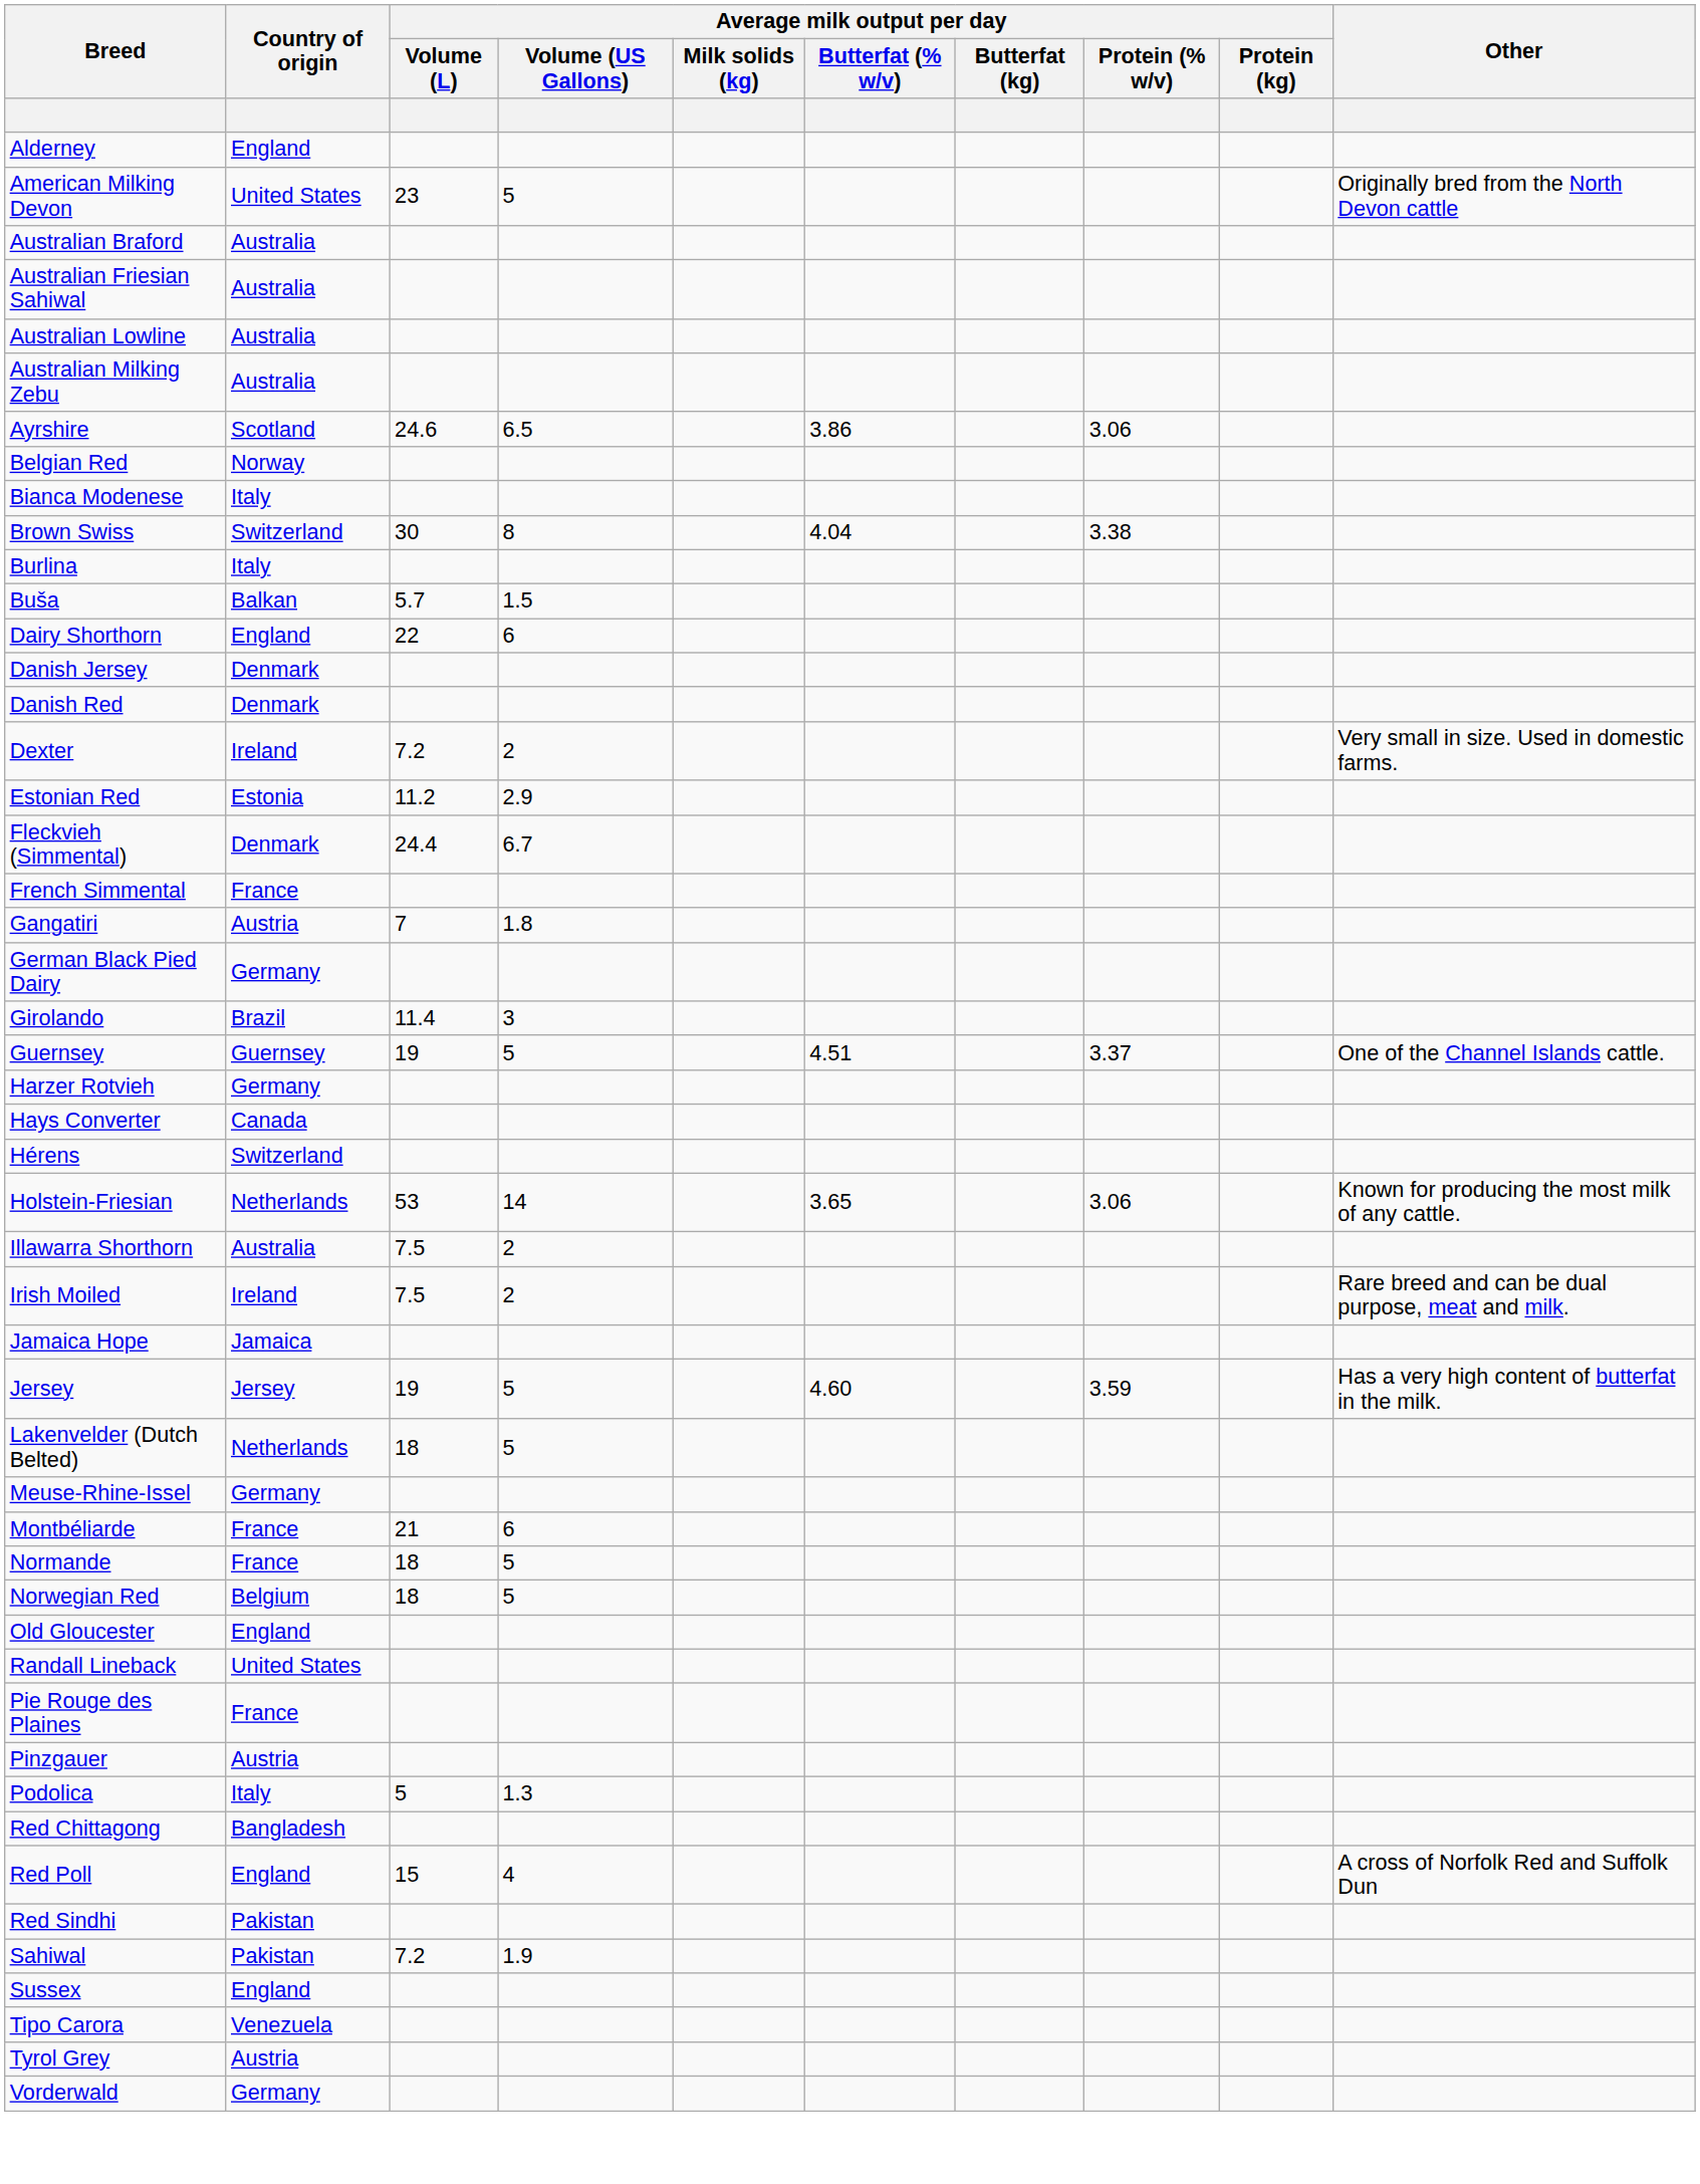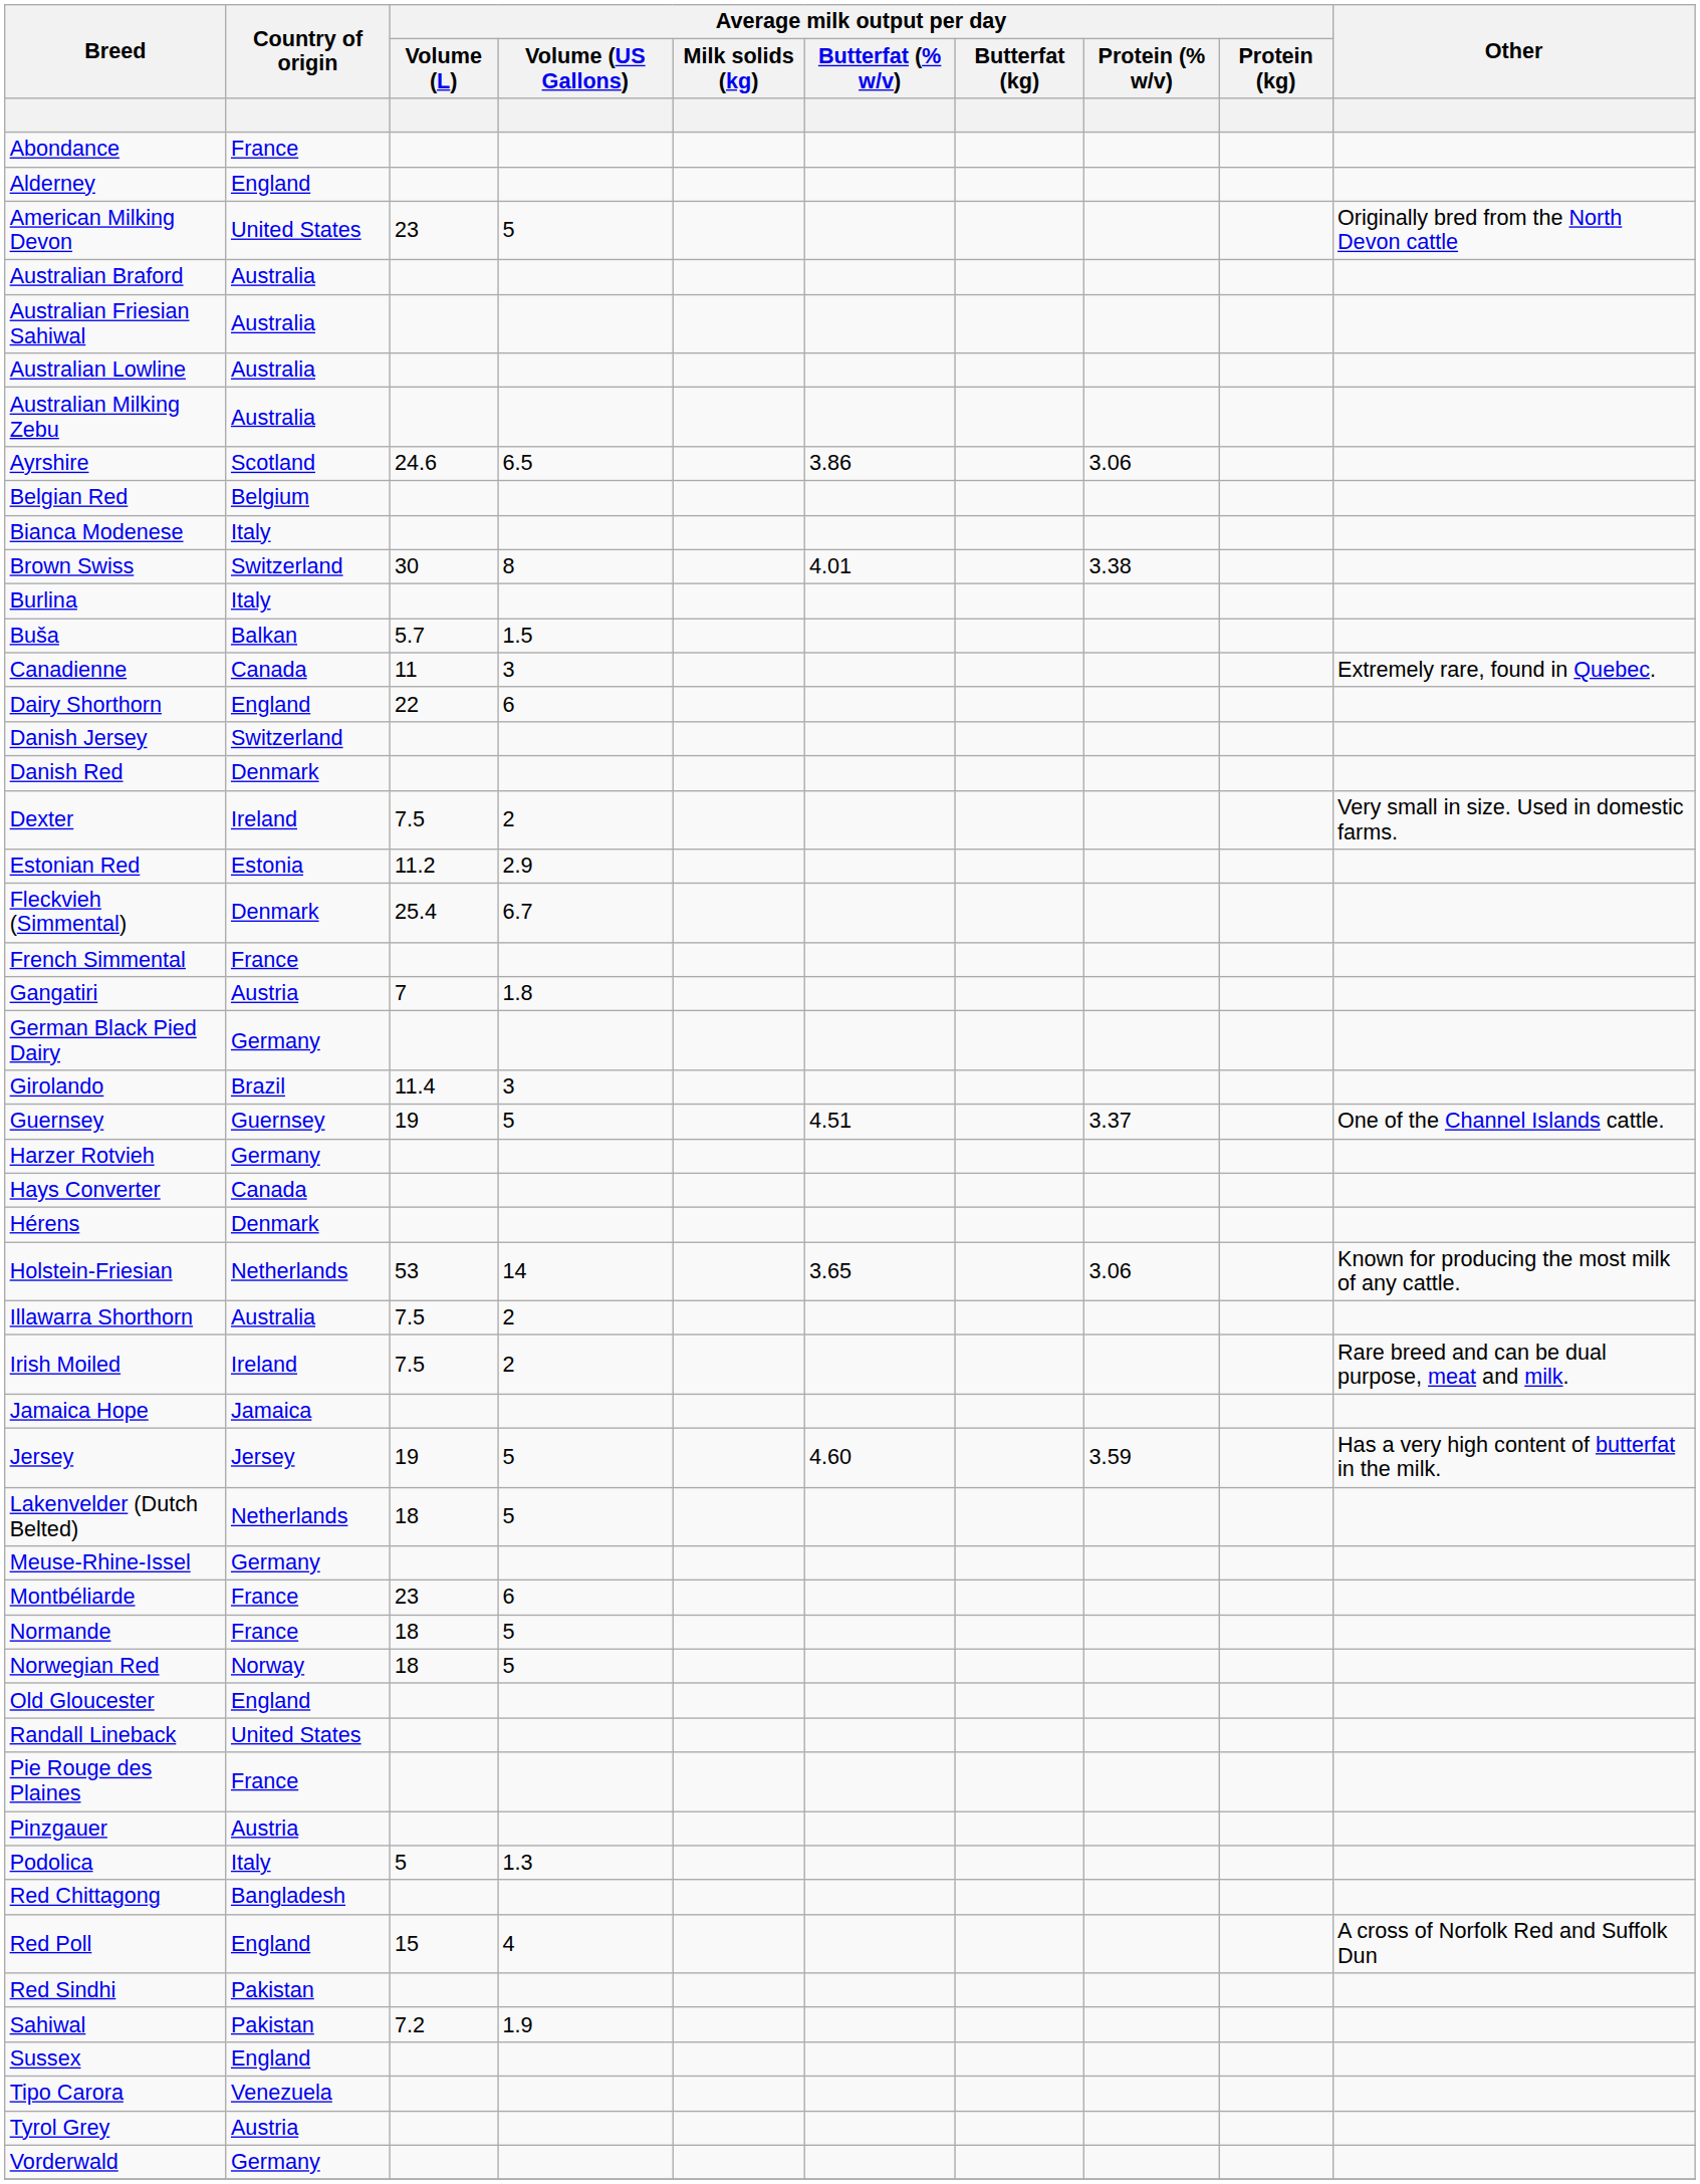+ row: Abondance | France
Belgian Red | Country of origin: Norway -> Belgium
Brown Swiss | Average milk output per day / Butterfat (% w/v): 4.04 -> 4.01
+ row: Canadienne | Canada | 11 | 3 | Extremely rare, found in Quebec.
Danish Jersey | Country of origin: Denmark -> Switzerland
Dexter | Average milk output per day / Volume (L): 7.2 -> 7.5
Fleckvieh (Simmental) | Average milk output per day / Volume (L): 24.4 -> 25.4
Hérens | Country of origin: Switzerland -> Denmark
Montbéliarde | Average milk output per day / Volume (L): 21 -> 23
Norwegian Red | Country of origin: Belgium -> Norway
